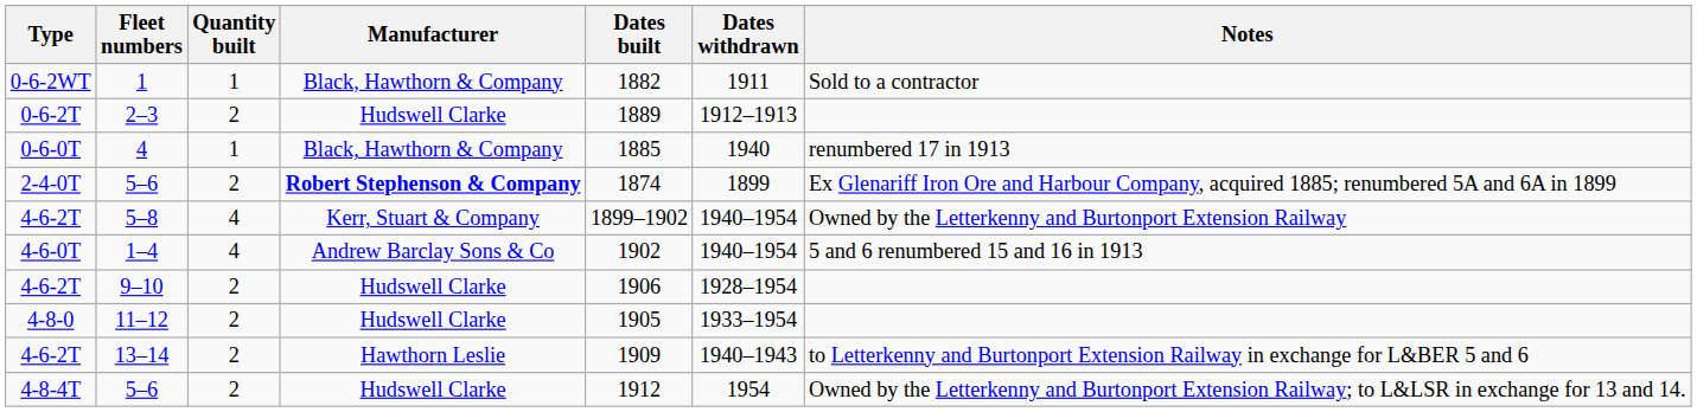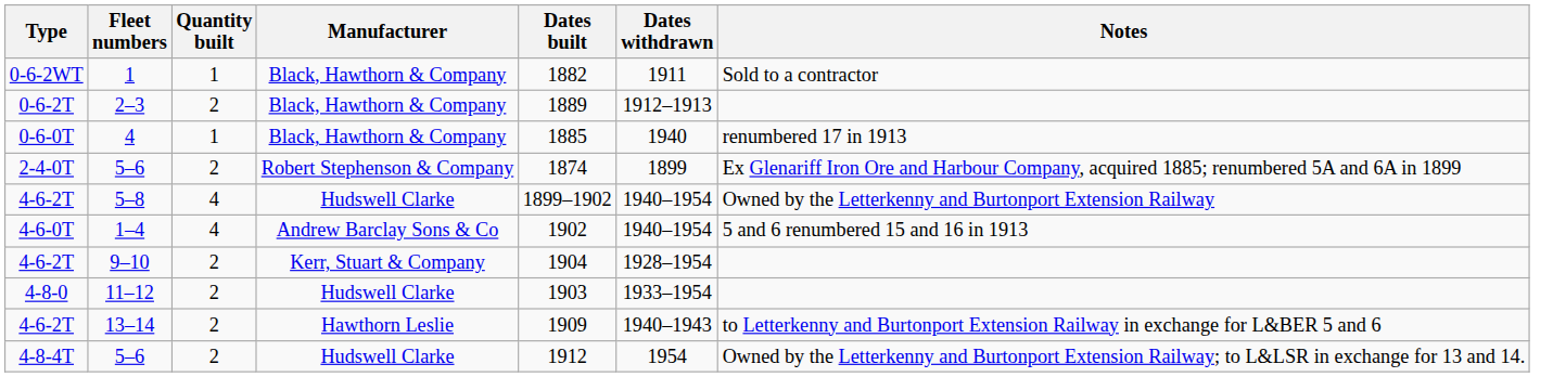2–3 | Manufacturer: Hudswell Clarke -> Black, Hawthorn & Company
2-4-0T / 5–6 | Manufacturer: bold -> normal
5–8 | Manufacturer: Kerr, Stuart & Company -> Hudswell Clarke
9–10 | Manufacturer: Hudswell Clarke -> Kerr, Stuart & Company
9–10 | Dates built: 1906 -> 1904
11–12 | Dates built: 1905 -> 1903
